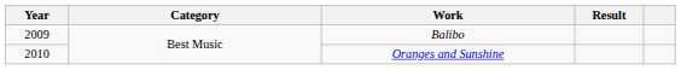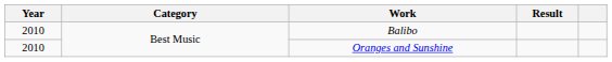Balibo | Year: 2009 -> 2010
